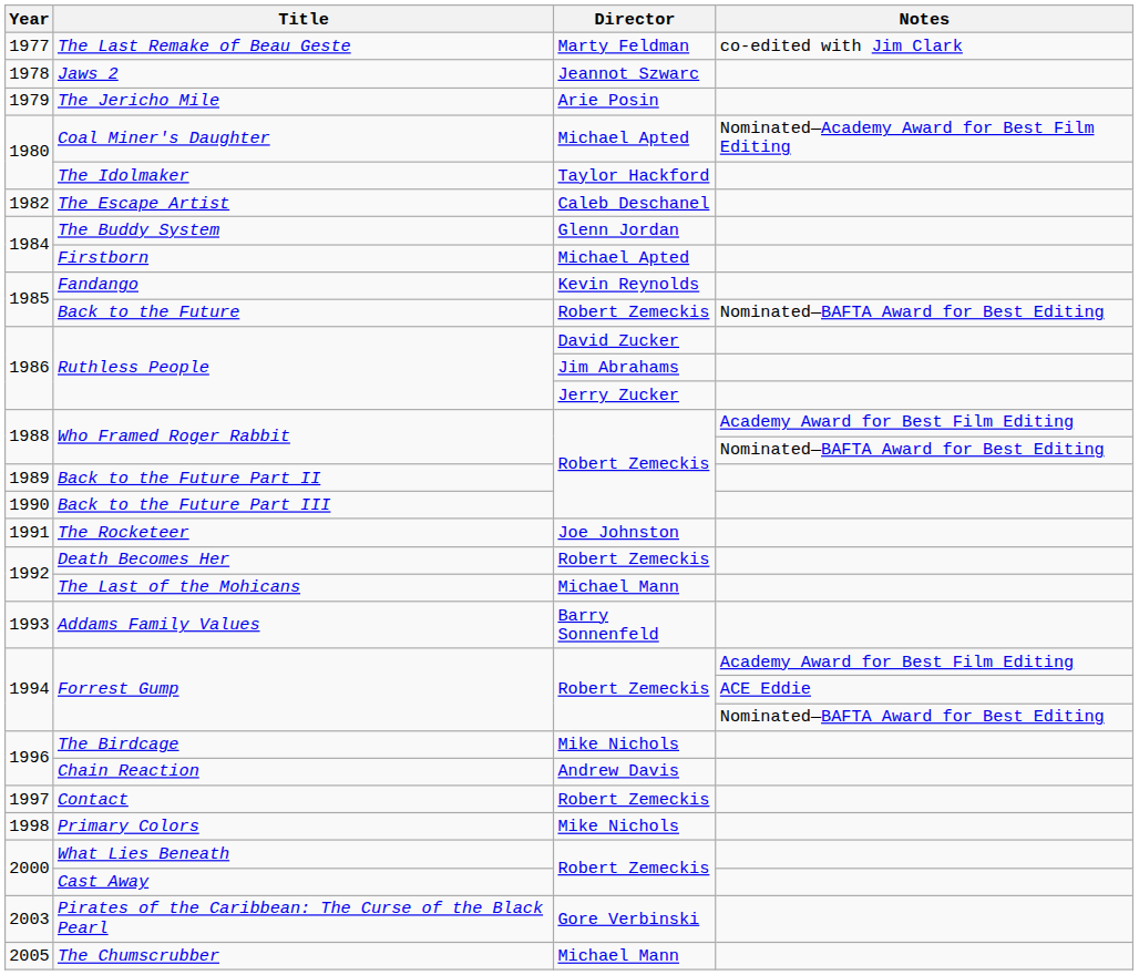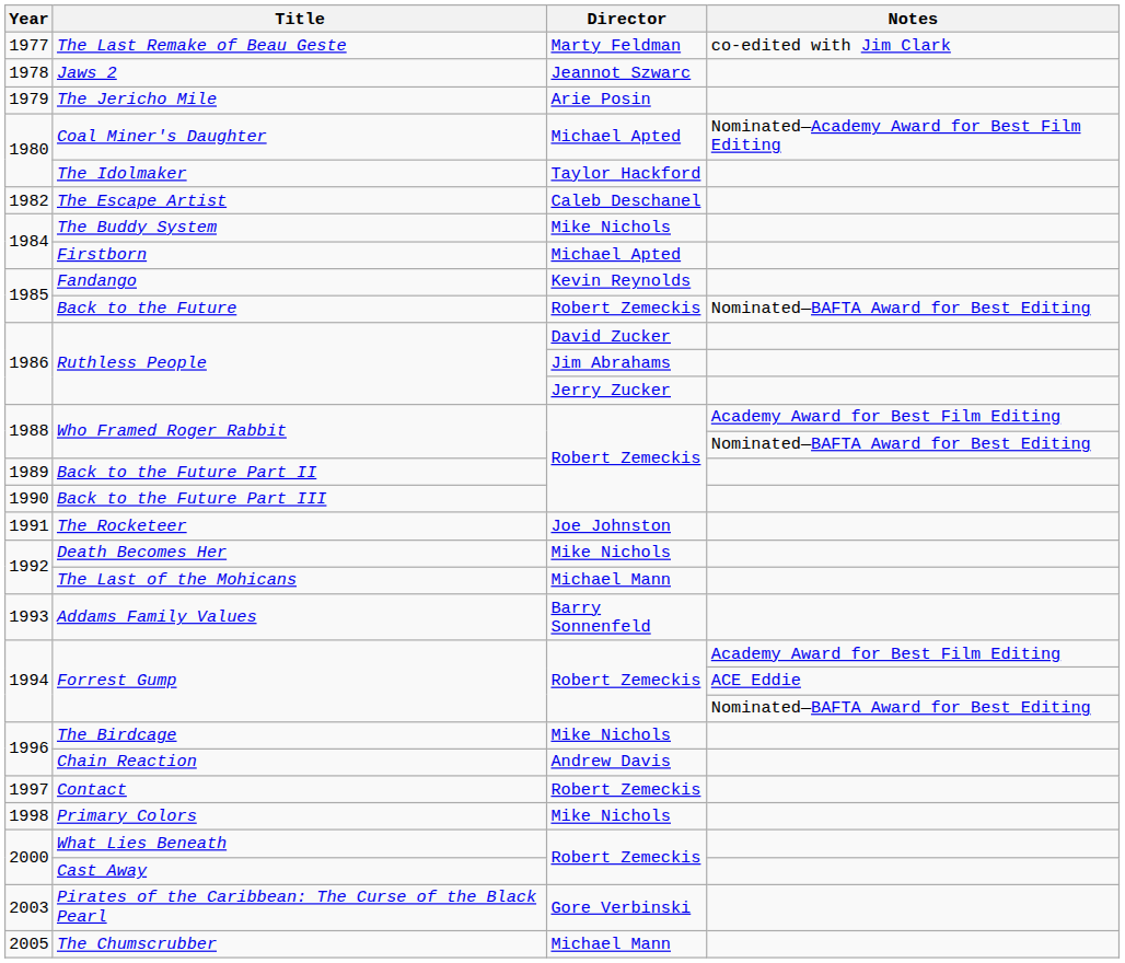The Buddy System | Director: Glenn Jordan -> Mike Nichols
Death Becomes Her | Director: Robert Zemeckis -> Mike Nichols
